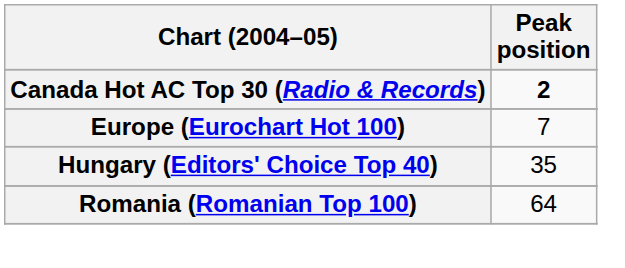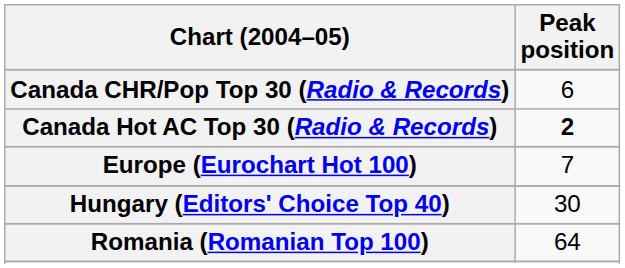+ row: Canada CHR/Pop Top 30 (Radio & Records) | 6
Hungary (Editors' Choice Top 40) | Peak position: 35 -> 30
